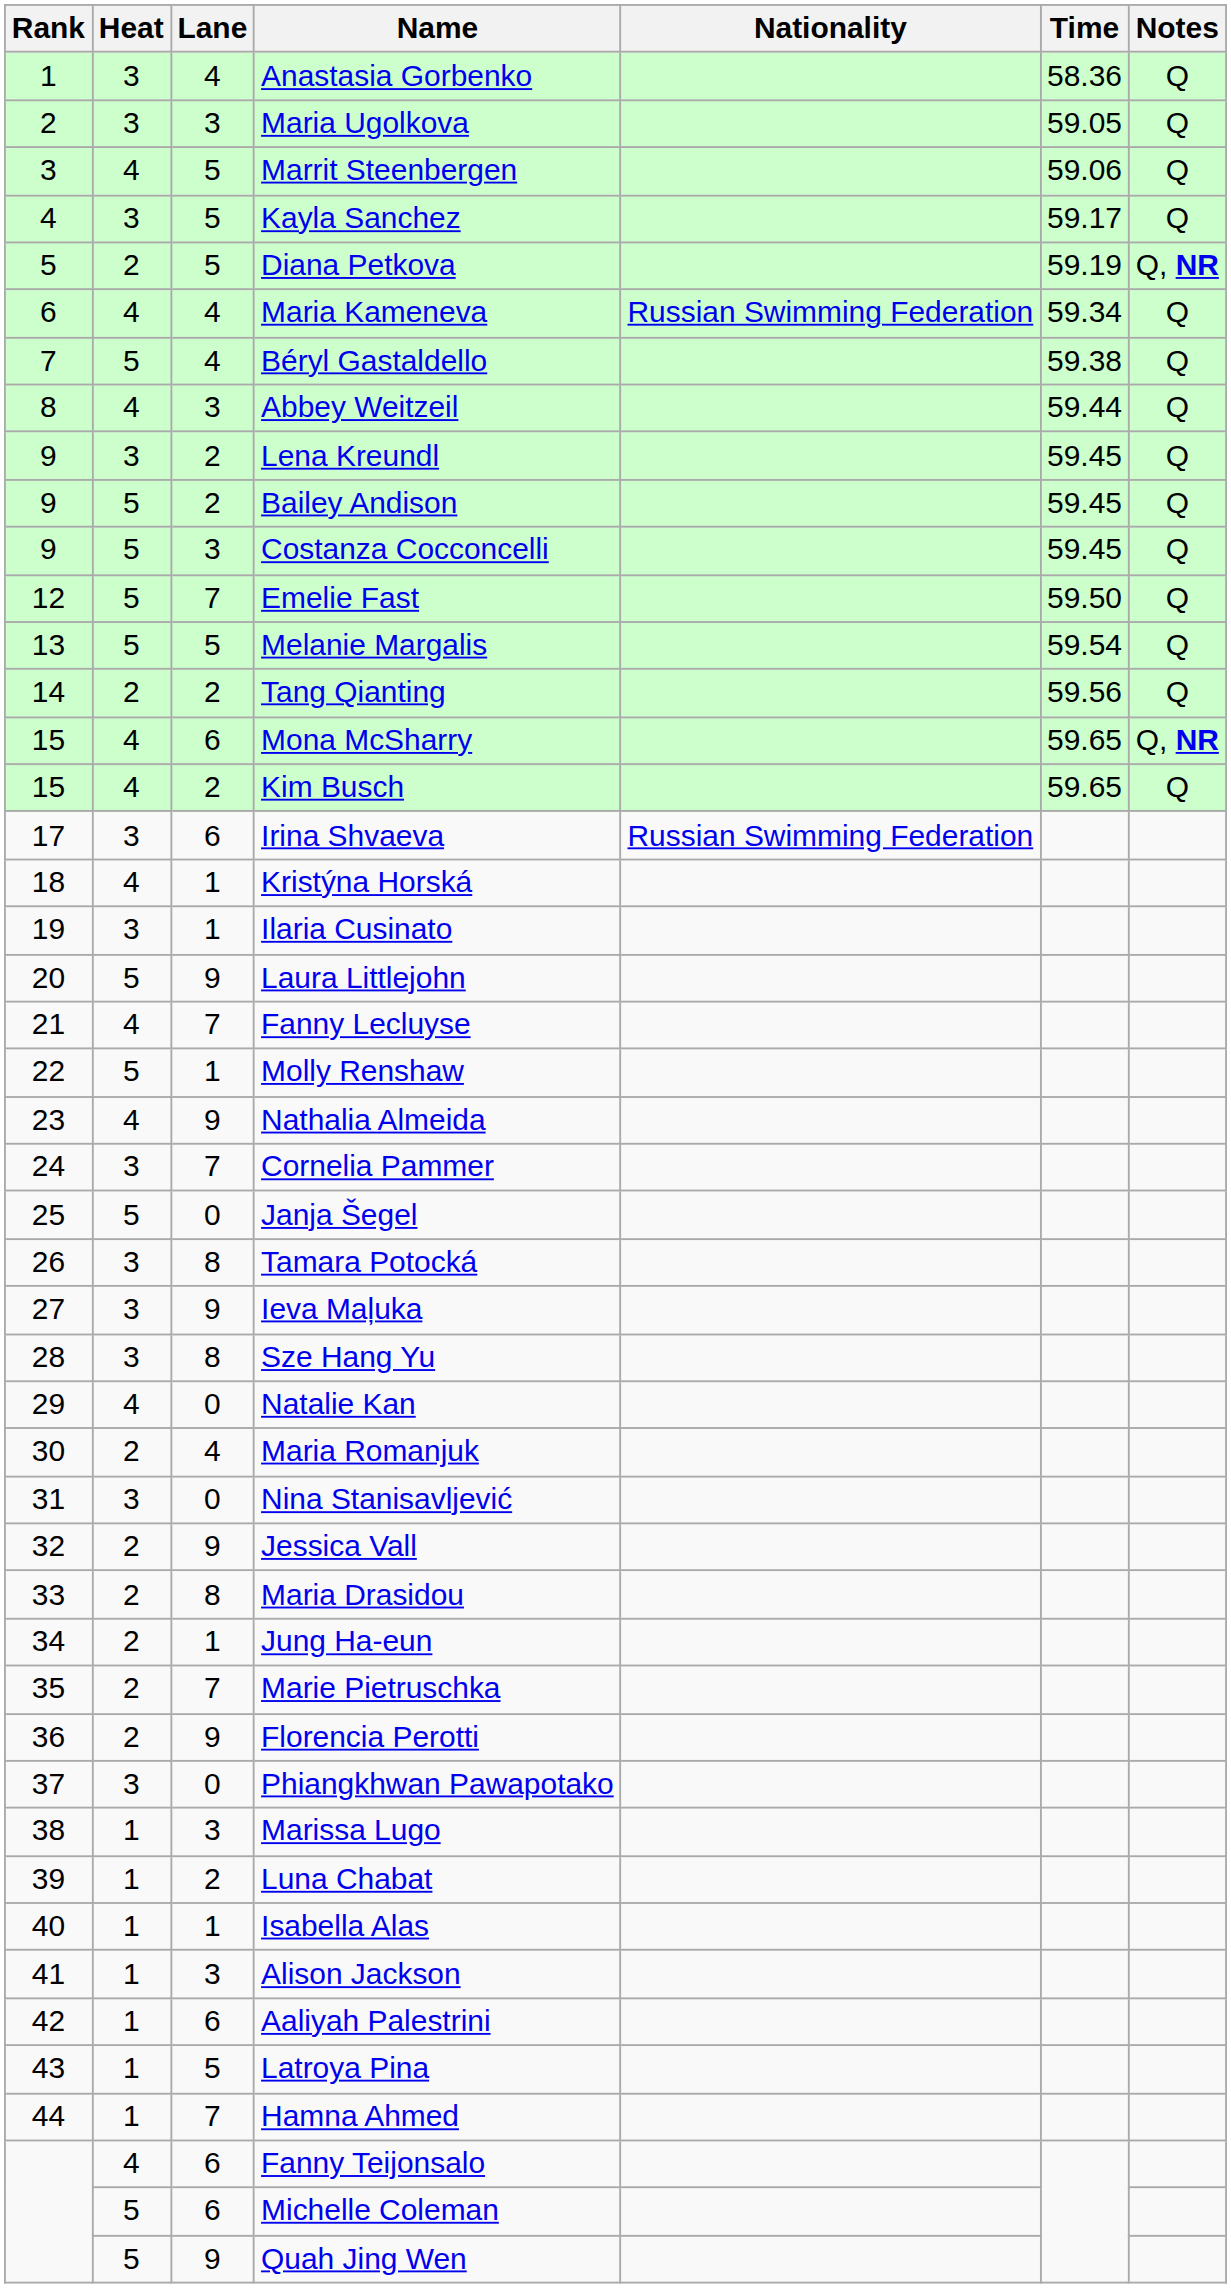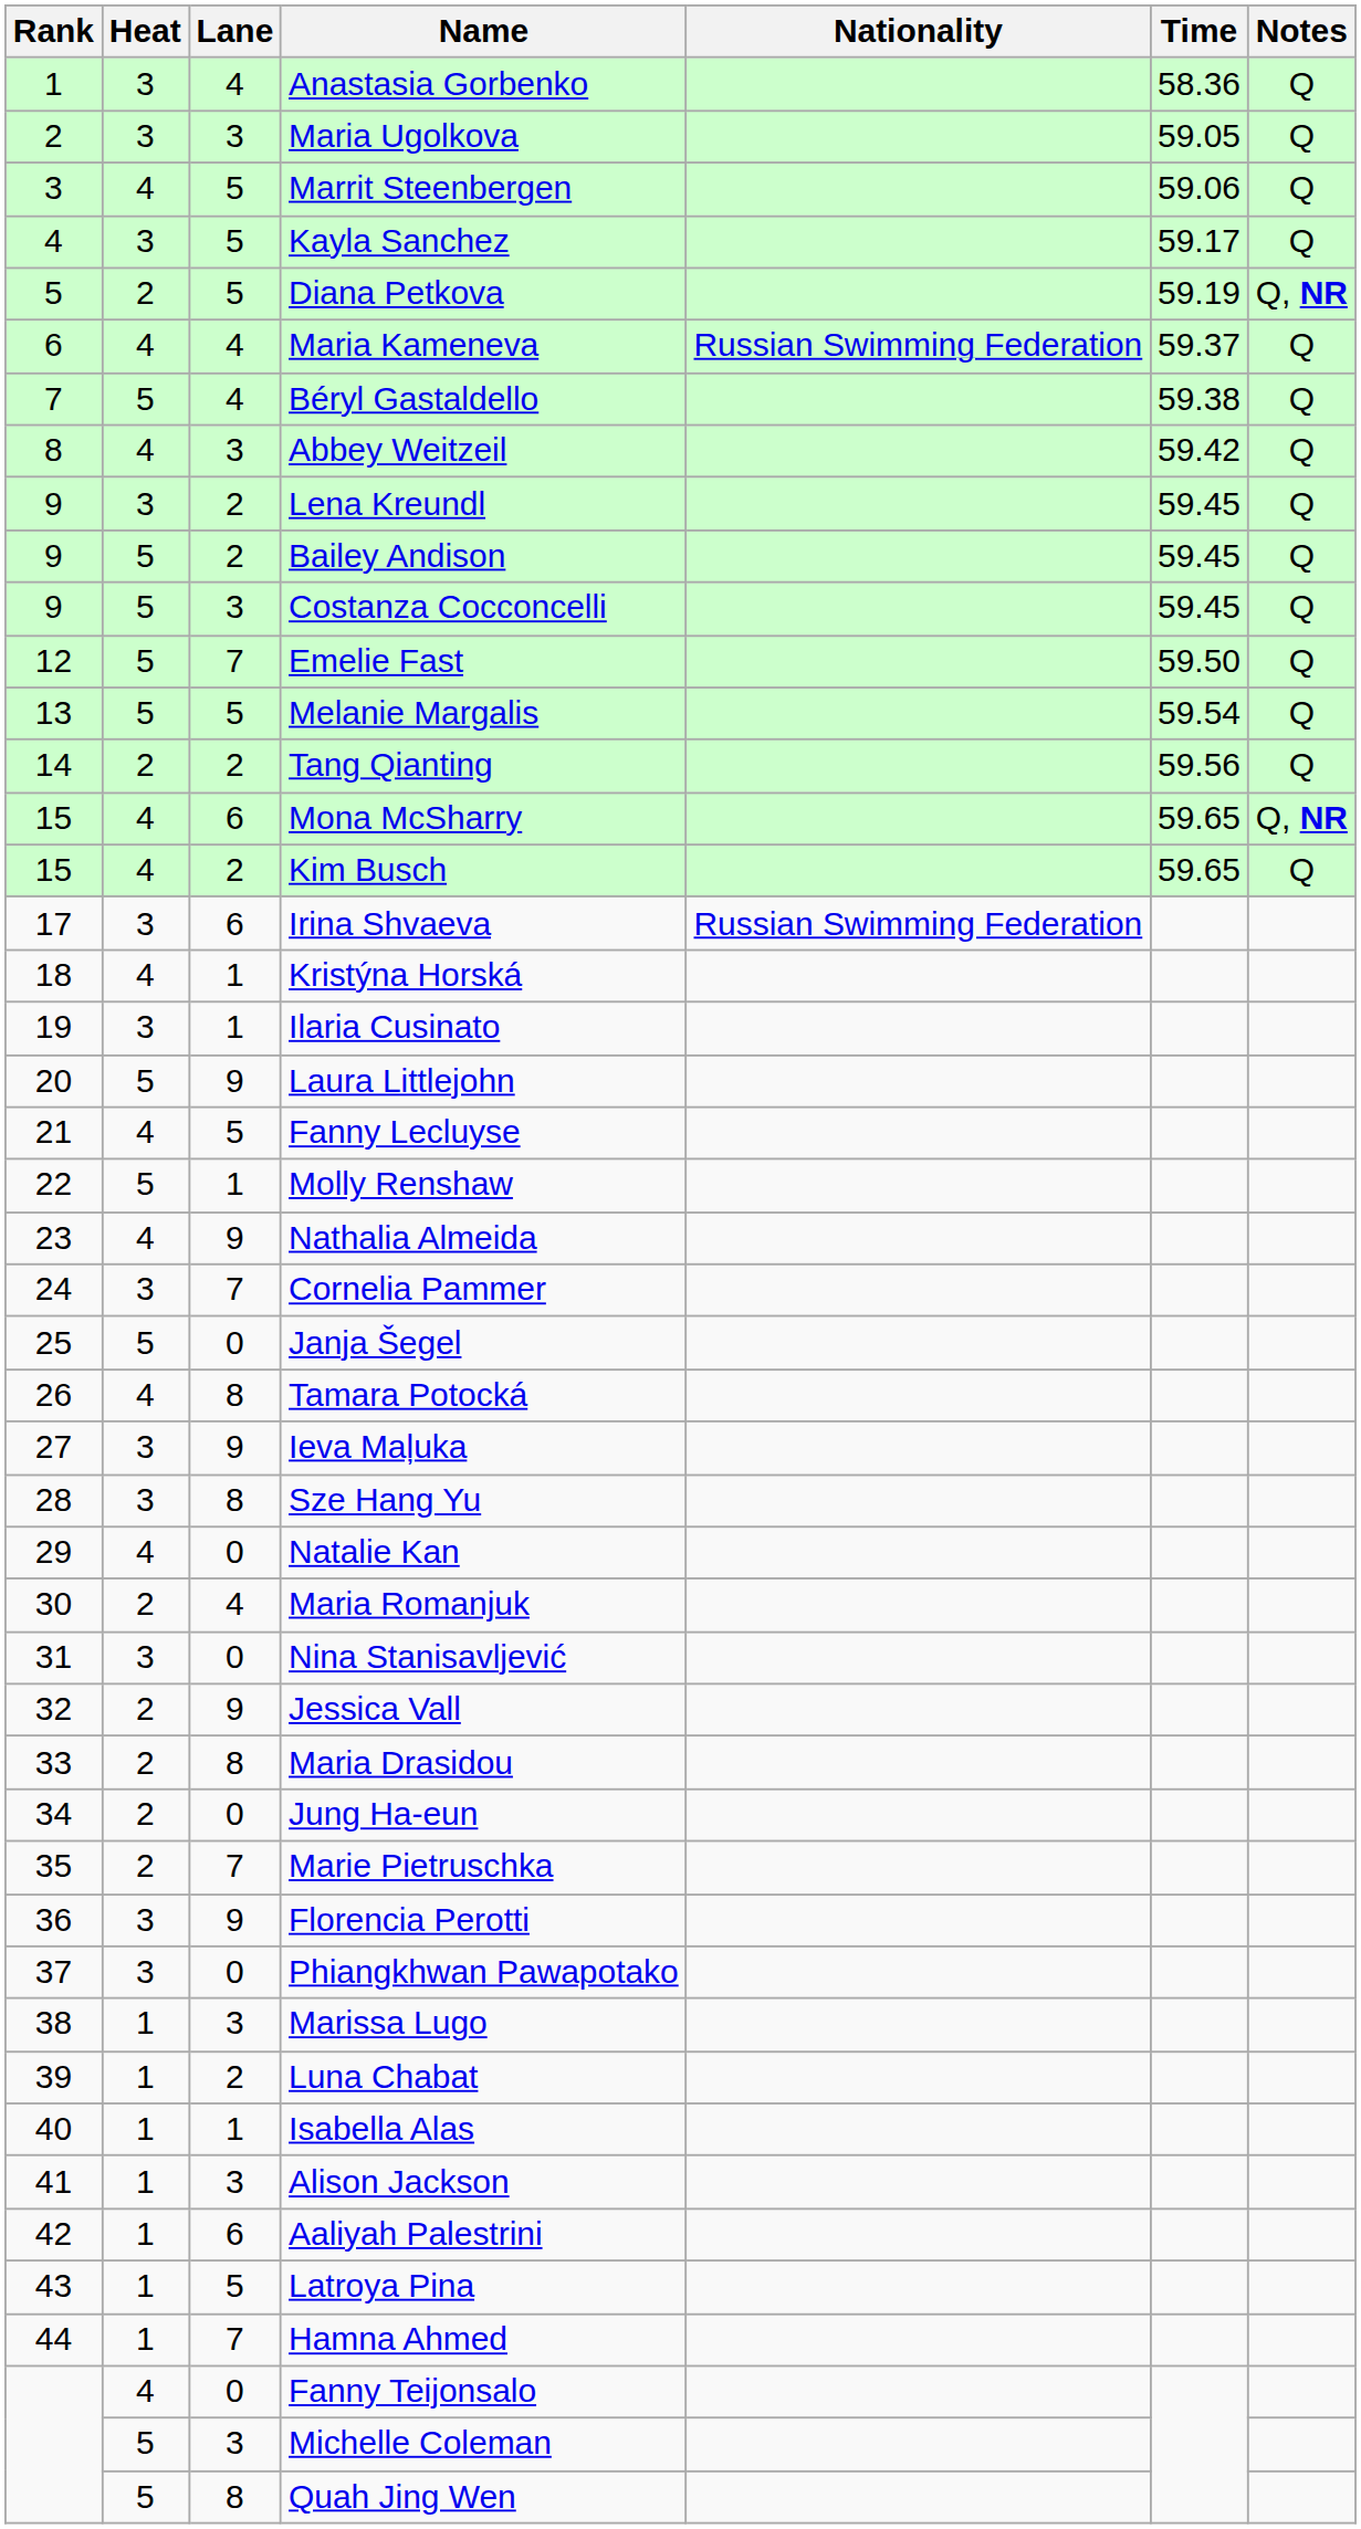Maria Kameneva | Time: 59.34 -> 59.37
Abbey Weitzeil | Time: 59.44 -> 59.42
Fanny Lecluyse | Lane: 7 -> 5
Tamara Potocká | Heat: 3 -> 4
Jung Ha-eun | Lane: 1 -> 0
Florencia Perotti | Heat: 2 -> 3
Fanny Teijonsalo | Lane: 6 -> 0
Michelle Coleman | Lane: 6 -> 3
Quah Jing Wen | Lane: 9 -> 8
